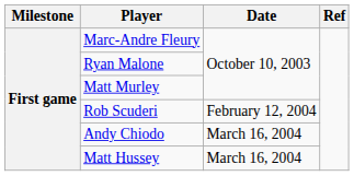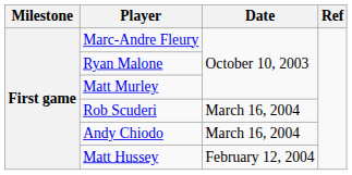Rob Scuderi | Date: February 12, 2004 -> March 16, 2004
Matt Hussey | Date: March 16, 2004 -> February 12, 2004
